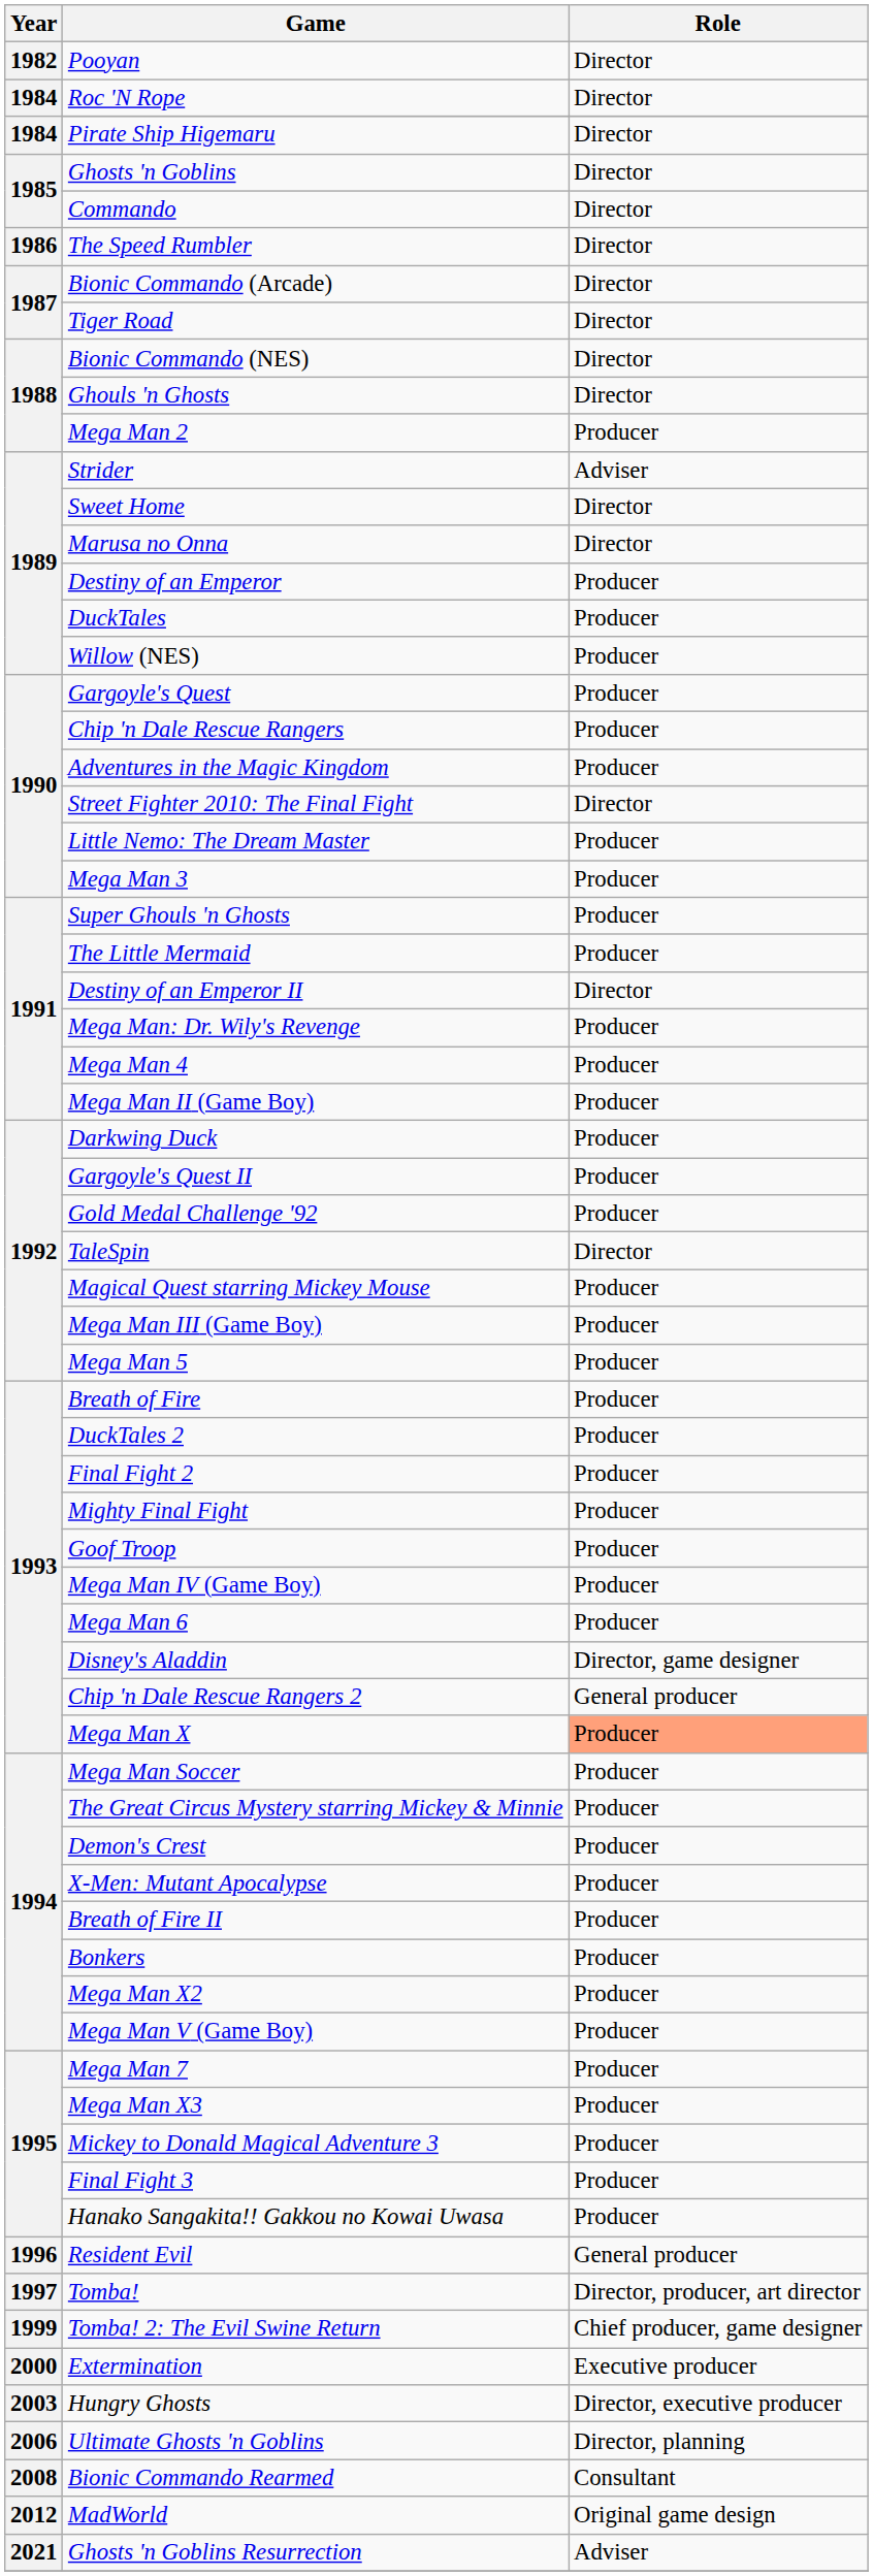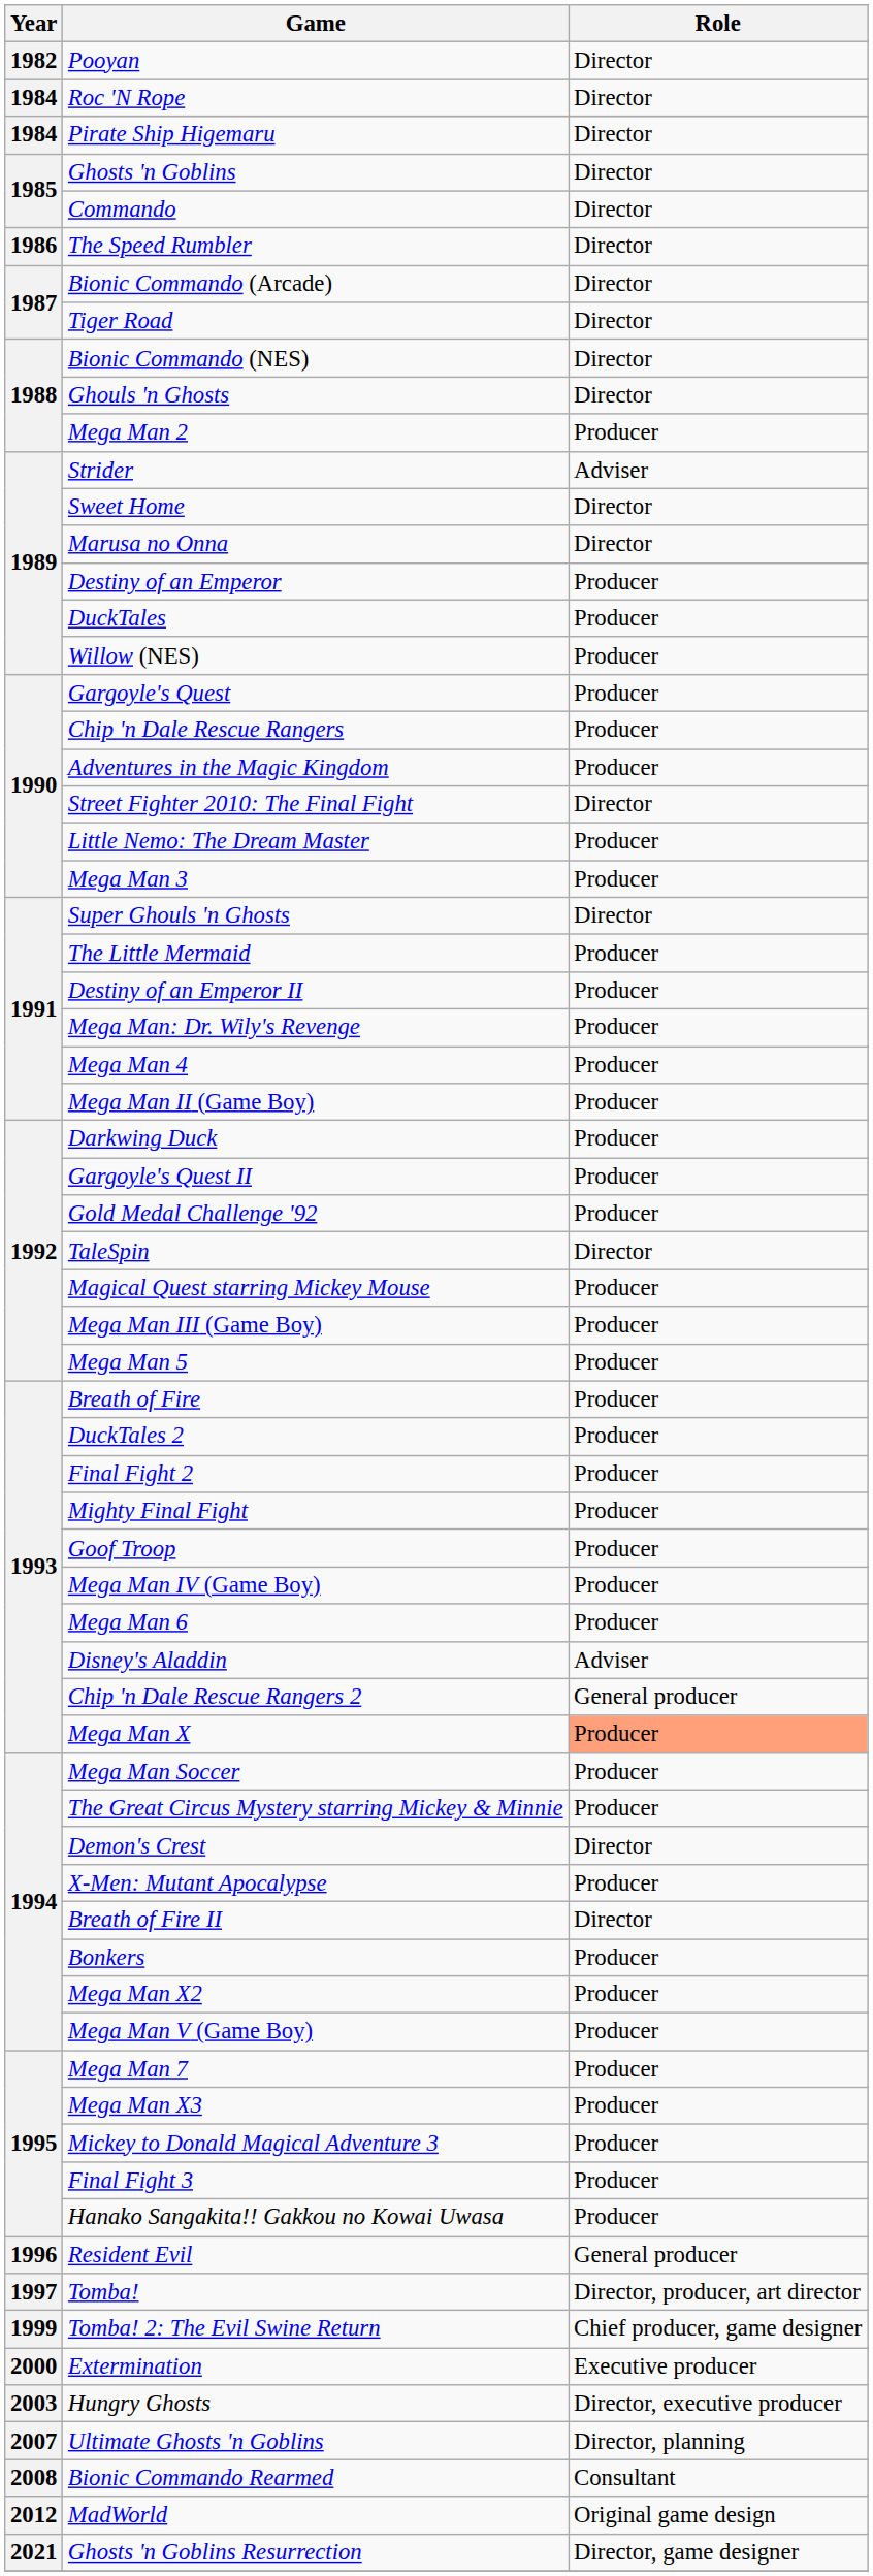Super Ghouls 'n Ghosts | Role: Producer -> Director
Destiny of an Emperor II | Role: Director -> Producer
Disney's Aladdin | Role: Director, game designer -> Adviser
Demon's Crest | Role: Producer -> Director
Breath of Fire II | Role: Producer -> Director
Ultimate Ghosts 'n Goblins | Year: 2006 -> 2007
Ghosts 'n Goblins Resurrection | Role: Adviser -> Director, game designer
